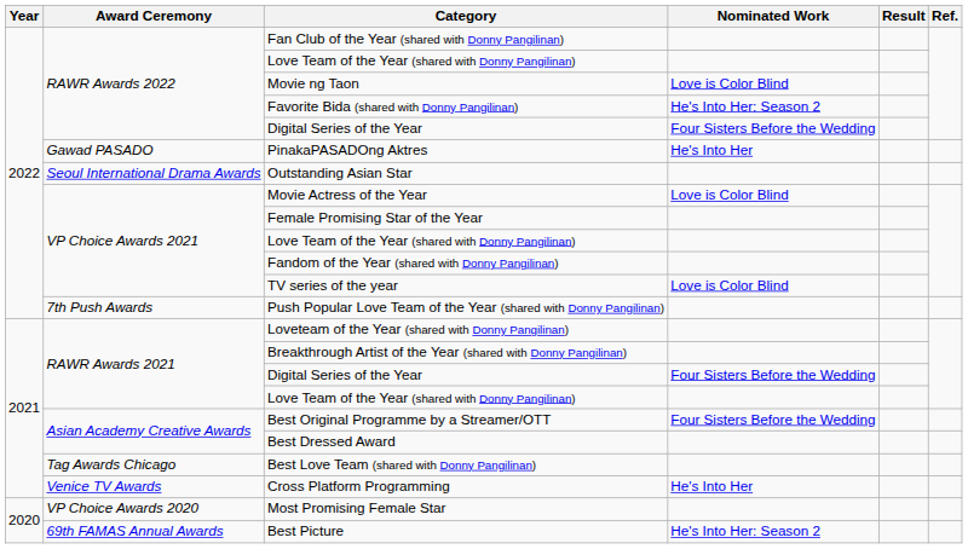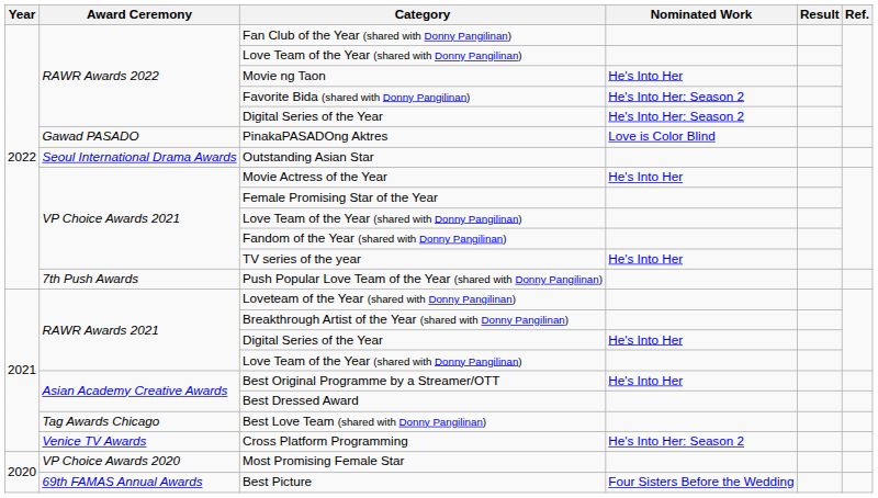Movie ng Taon | Nominated Work: Love is Color Blind -> He's Into Her
RAWR Awards 2022 / Digital Series of the Year | Nominated Work: Four Sisters Before the Wedding -> He's Into Her: Season 2
PinakaPASADOng Aktres | Nominated Work: He's Into Her -> Love is Color Blind
Movie Actress of the Year | Nominated Work: Love is Color Blind -> He's Into Her
TV series of the year | Nominated Work: Love is Color Blind -> He's Into Her
RAWR Awards 2021 / Digital Series of the Year | Nominated Work: Four Sisters Before the Wedding -> He's Into Her
Best Original Programme by a Streamer/OTT | Nominated Work: Four Sisters Before the Wedding -> He's Into Her
Cross Platform Programming | Nominated Work: He's Into Her -> He's Into Her: Season 2
Best Picture | Nominated Work: He's Into Her: Season 2 -> Four Sisters Before the Wedding
